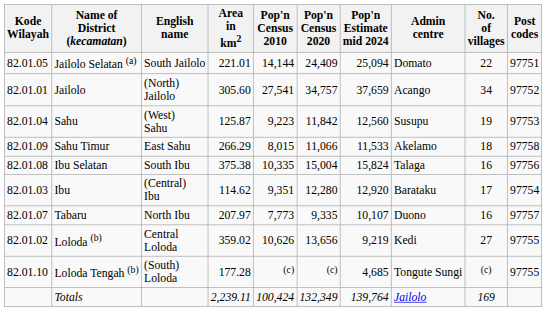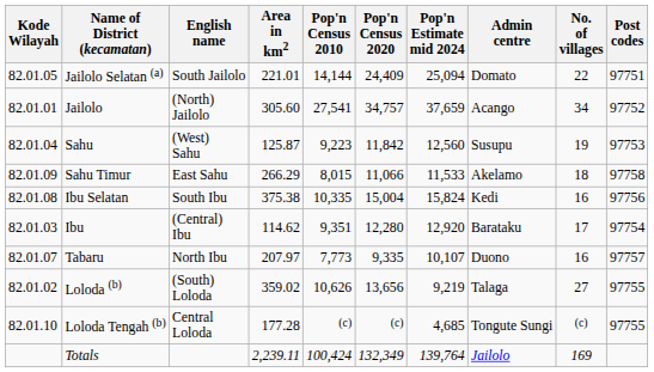Ibu Selatan | Admin centre: Talaga -> Kedi
Loloda (b) | English name: Central Loloda -> (South) Loloda
Loloda (b) | Admin centre: Kedi -> Talaga
Loloda Tengah (b) | English name: (South) Loloda -> Central Loloda
